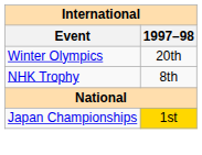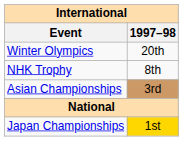+ row: Asian Championships | 3rd
